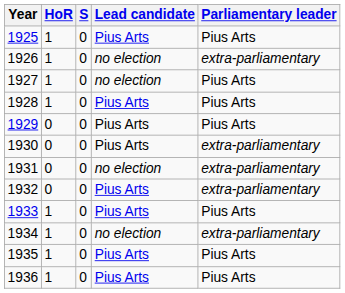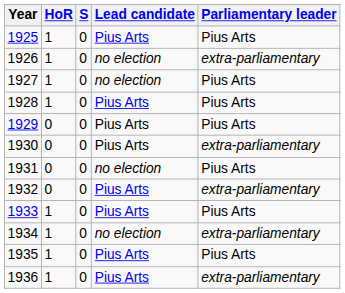1931 | Parliamentary leader: extra-parliamentary -> Pius Arts
1936 | Parliamentary leader: Pius Arts -> extra-parliamentary
